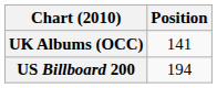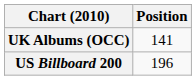US Billboard 200 | Position: 194 -> 196
